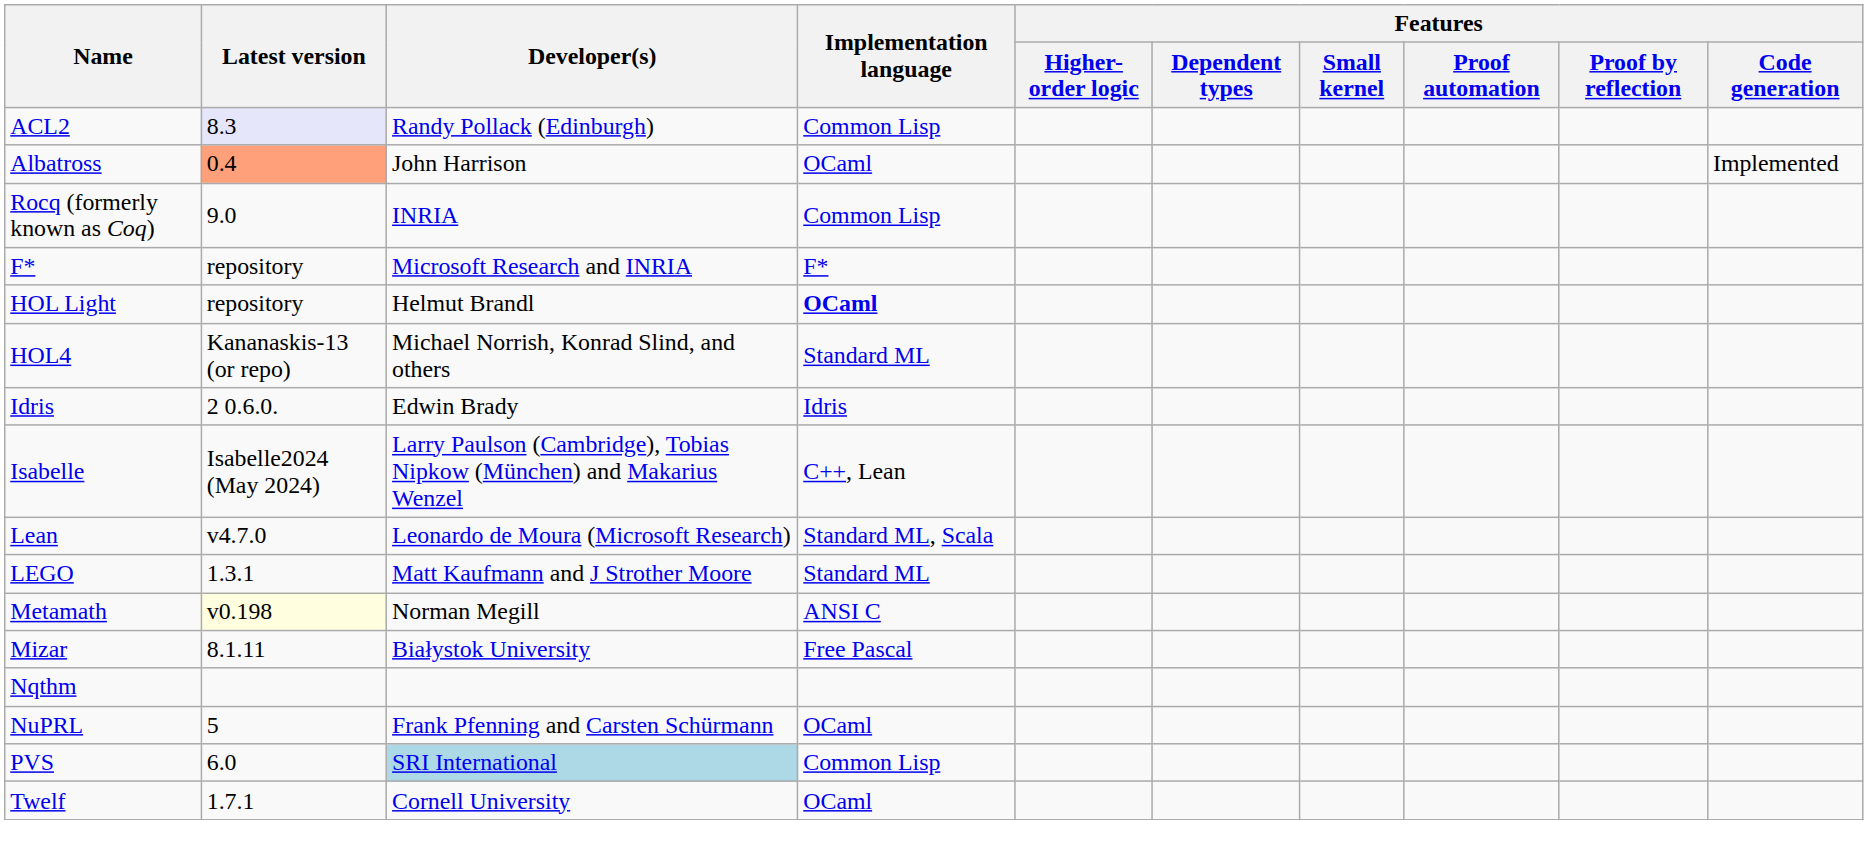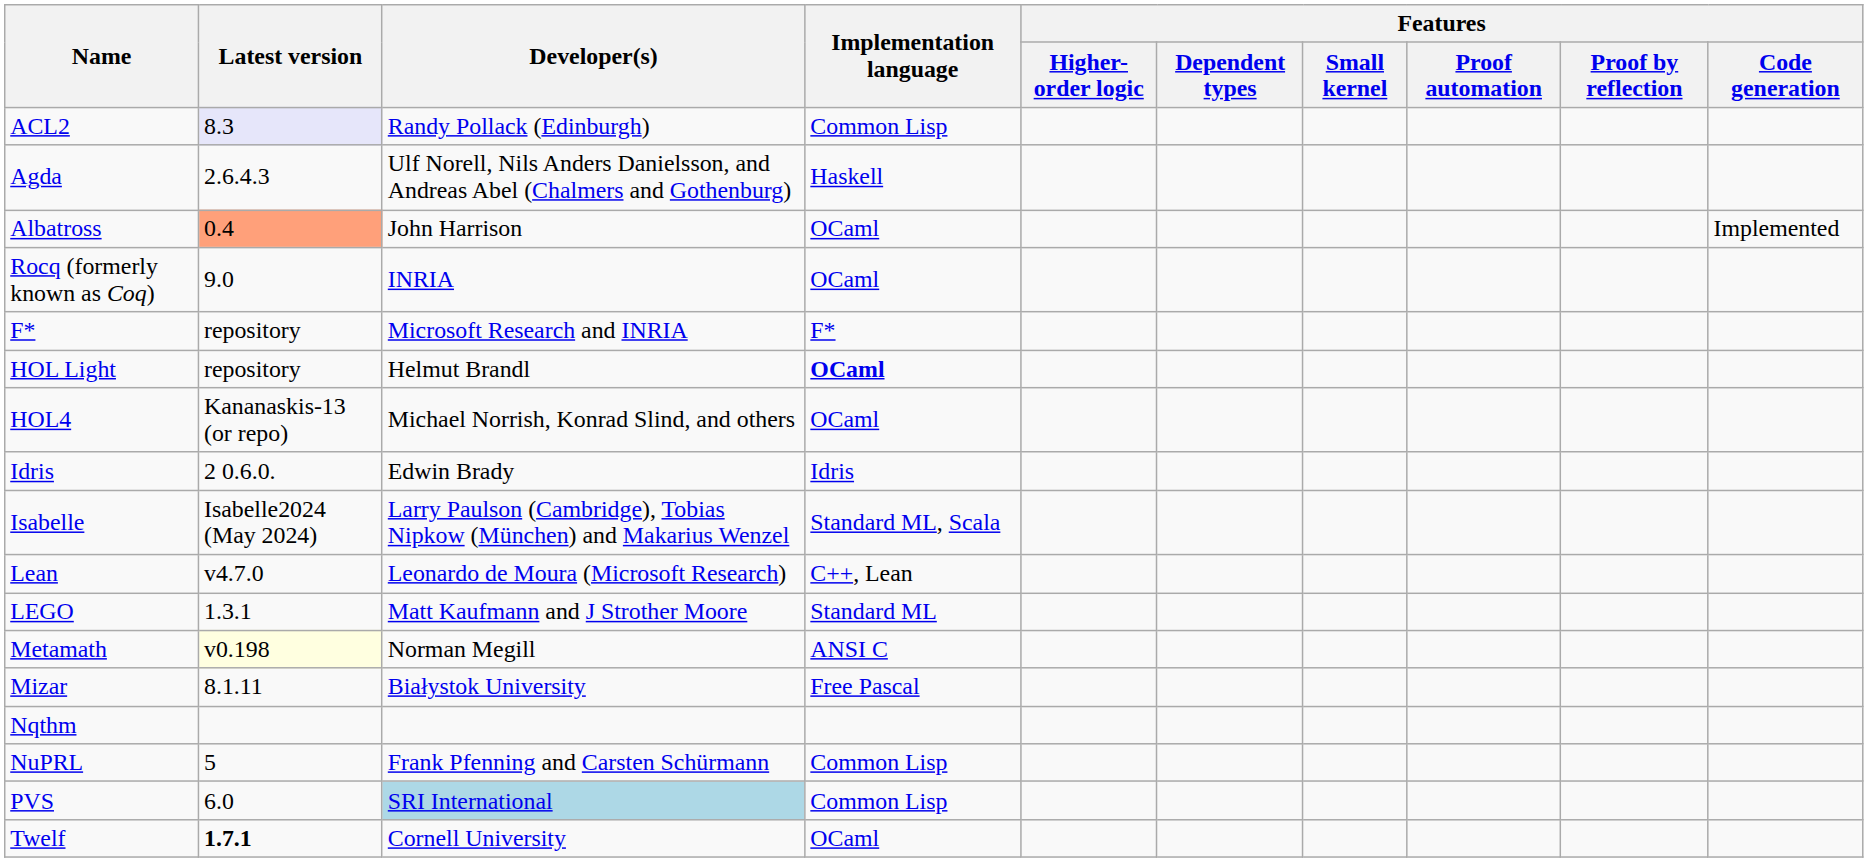+ row: Agda | 2.6.4.3 | Ulf Norell, Nils Anders Danielsson, and Andreas Abel (Chalmers and Gothenburg) | Haskell
Rocq (formerly known as Coq) | Implementation language: Common Lisp -> OCaml
HOL4 | Implementation language: Standard ML -> OCaml
Isabelle | Implementation language: C++, Lean -> Standard ML, Scala
Lean | Implementation language: Standard ML, Scala -> C++, Lean
NuPRL | Implementation language: OCaml -> Common Lisp
Twelf | Latest version: normal -> bold
